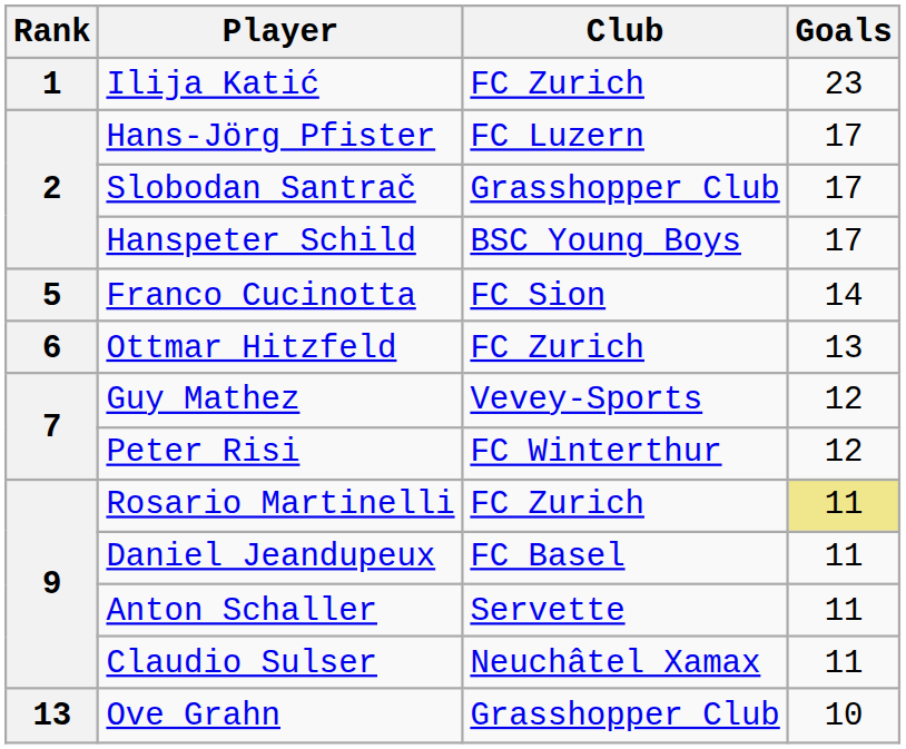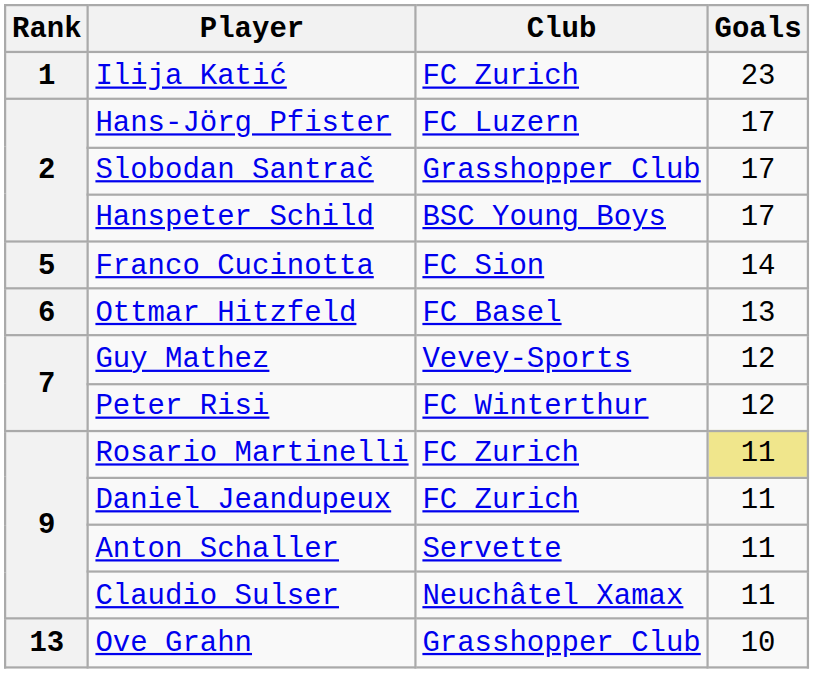Ottmar Hitzfeld | Club: FC Zurich -> FC Basel
Daniel Jeandupeux | Club: FC Basel -> FC Zurich
